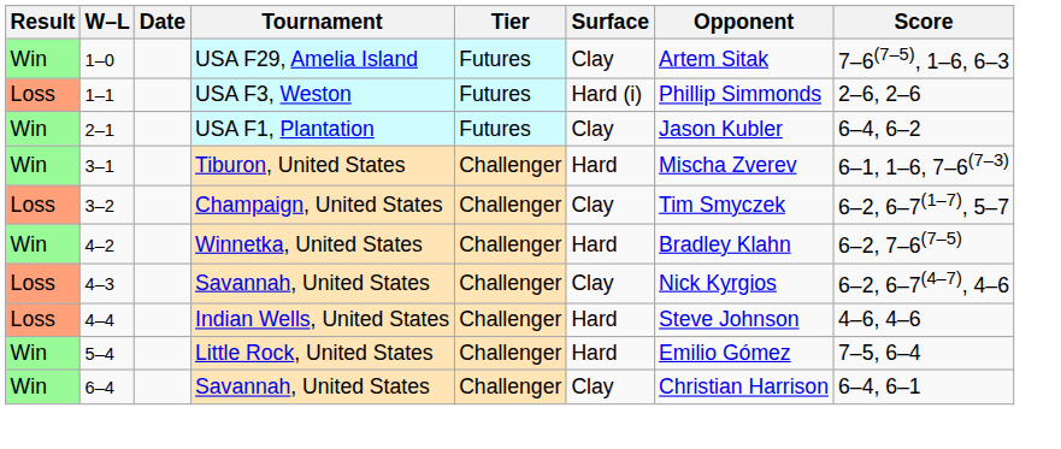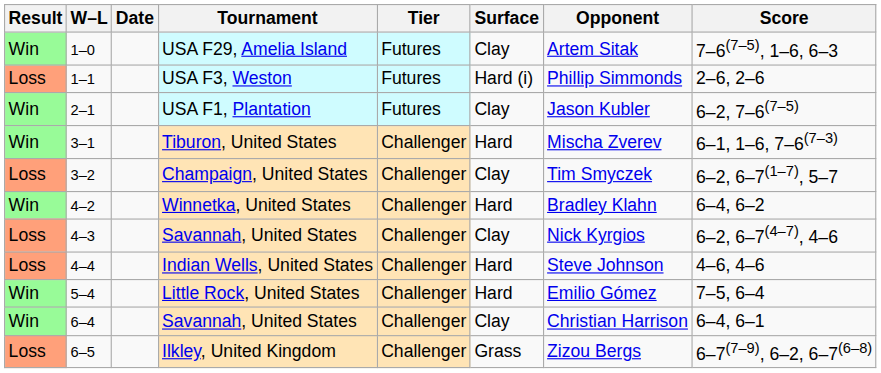USA F1, Plantation | Score: 6–4, 6–2 -> 6–2, 7–6(7–5)
Winnetka, United States | Score: 6–2, 7–6(7–5) -> 6–4, 6–2
+ row: Loss | 6–5 | Ilkley, United Kingdom | Challenger | Grass | Zizou Bergs | 6–7(7–9), 6–2, 6–7(6–8)
